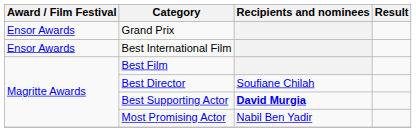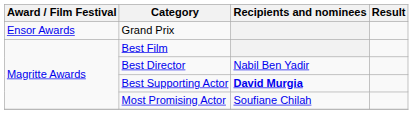- row: Ensor Awards | Best International Film
Best Director | Recipients and nominees: Soufiane Chilah -> Nabil Ben Yadir
Most Promising Actor | Recipients and nominees: Nabil Ben Yadir -> Soufiane Chilah
